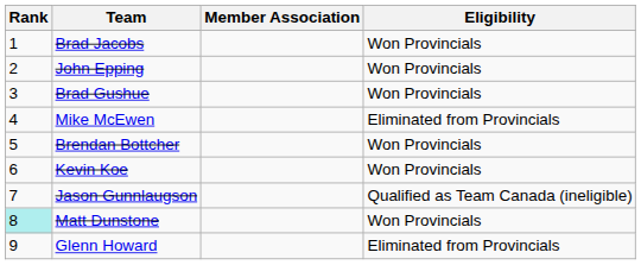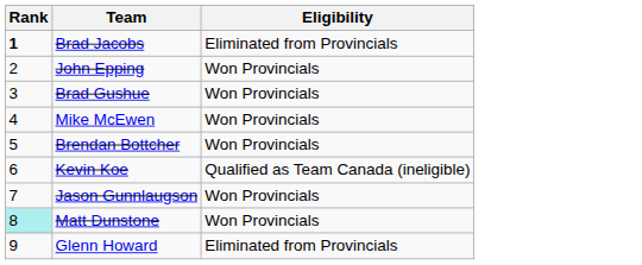- column: Member Association
Brad Jacobs | Rank: normal -> bold
Brad Jacobs | Eligibility: Won Provincials -> Eliminated from Provincials
Mike McEwen | Eligibility: Eliminated from Provincials -> Won Provincials
Kevin Koe | Eligibility: Won Provincials -> Qualified as Team Canada (ineligible)
Jason Gunnlaugson | Eligibility: Qualified as Team Canada (ineligible) -> Won Provincials
